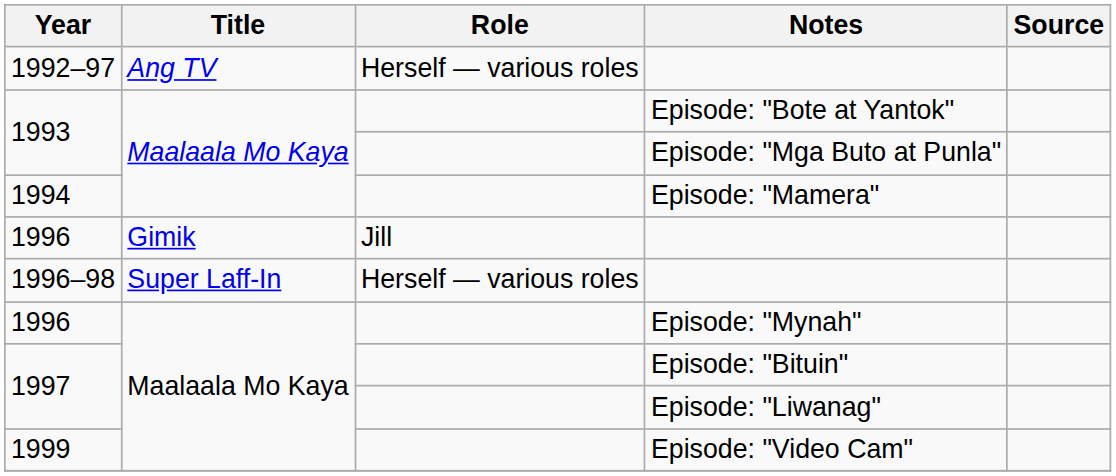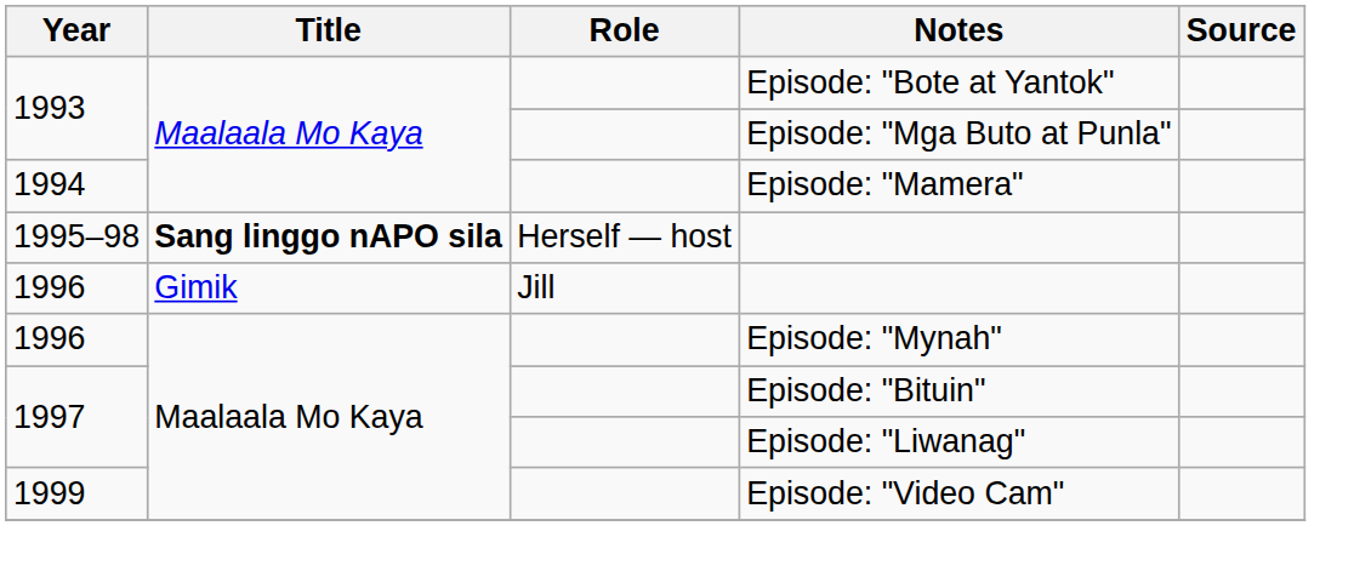- row: 1992–97 | Ang TV | Herself ― various roles
+ row: 1995–98 | Sang linggo nAPO sila | Herself ― host
- row: 1996–98 | Super Laff-In | Herself ― various roles
